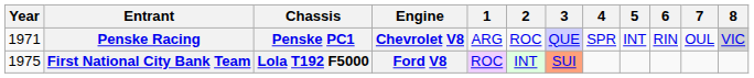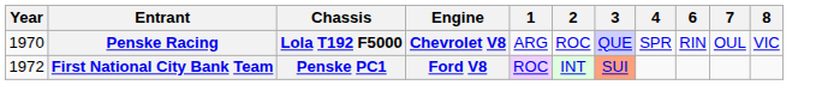- column: 5 | INT
Penske Racing | Year: 1971 -> 1970
Penske Racing | Chassis: Penske PC1 -> Lola T192 F5000
Penske Racing | 8: lightgrey background -> no background
First National City Bank Team | Year: 1975 -> 1972
First National City Bank Team | Chassis: Lola T192 F5000 -> Penske PC1
